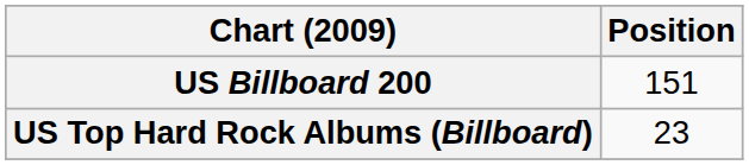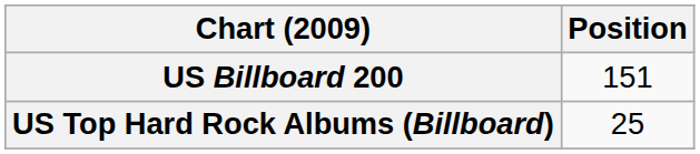US Top Hard Rock Albums (Billboard) | Position: 23 -> 25
